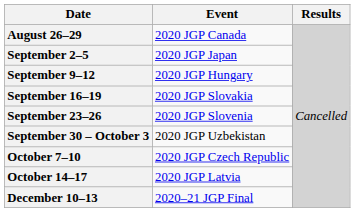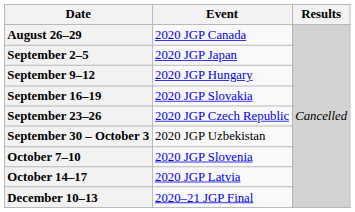September 23–26 | Event: 2020 JGP Slovenia -> 2020 JGP Czech Republic
October 7–10 | Event: 2020 JGP Czech Republic -> 2020 JGP Slovenia
